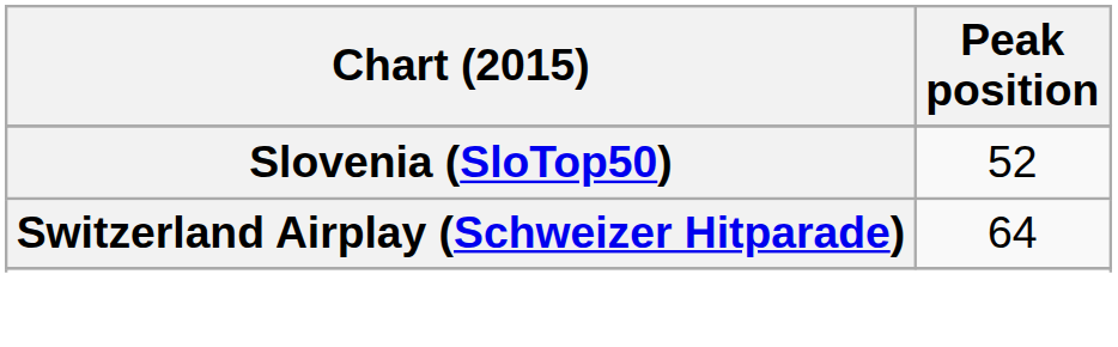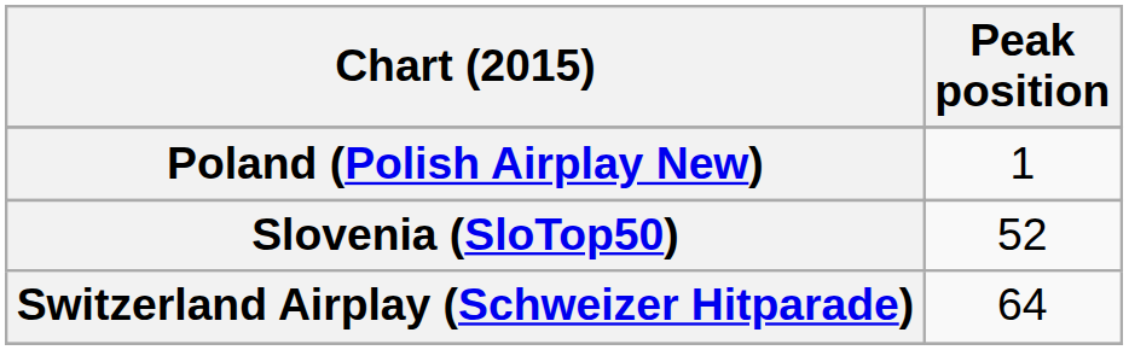+ row: Poland (Polish Airplay New) | 1
